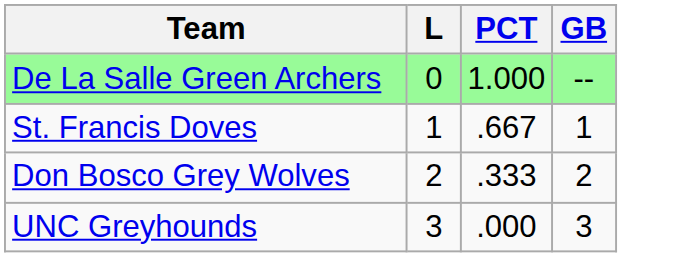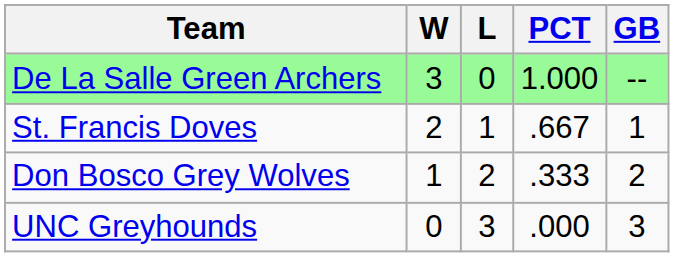+ column: W | 3 | 2 | 1 | 0
